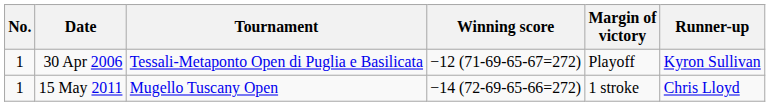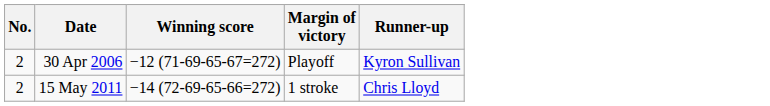- column: Tournament | Tessali-Metaponto Open di Puglia e Basilicata | Mugello Tuscany Open
30 Apr 2006 | No.: 1 -> 2
15 May 2011 | No.: 1 -> 2
